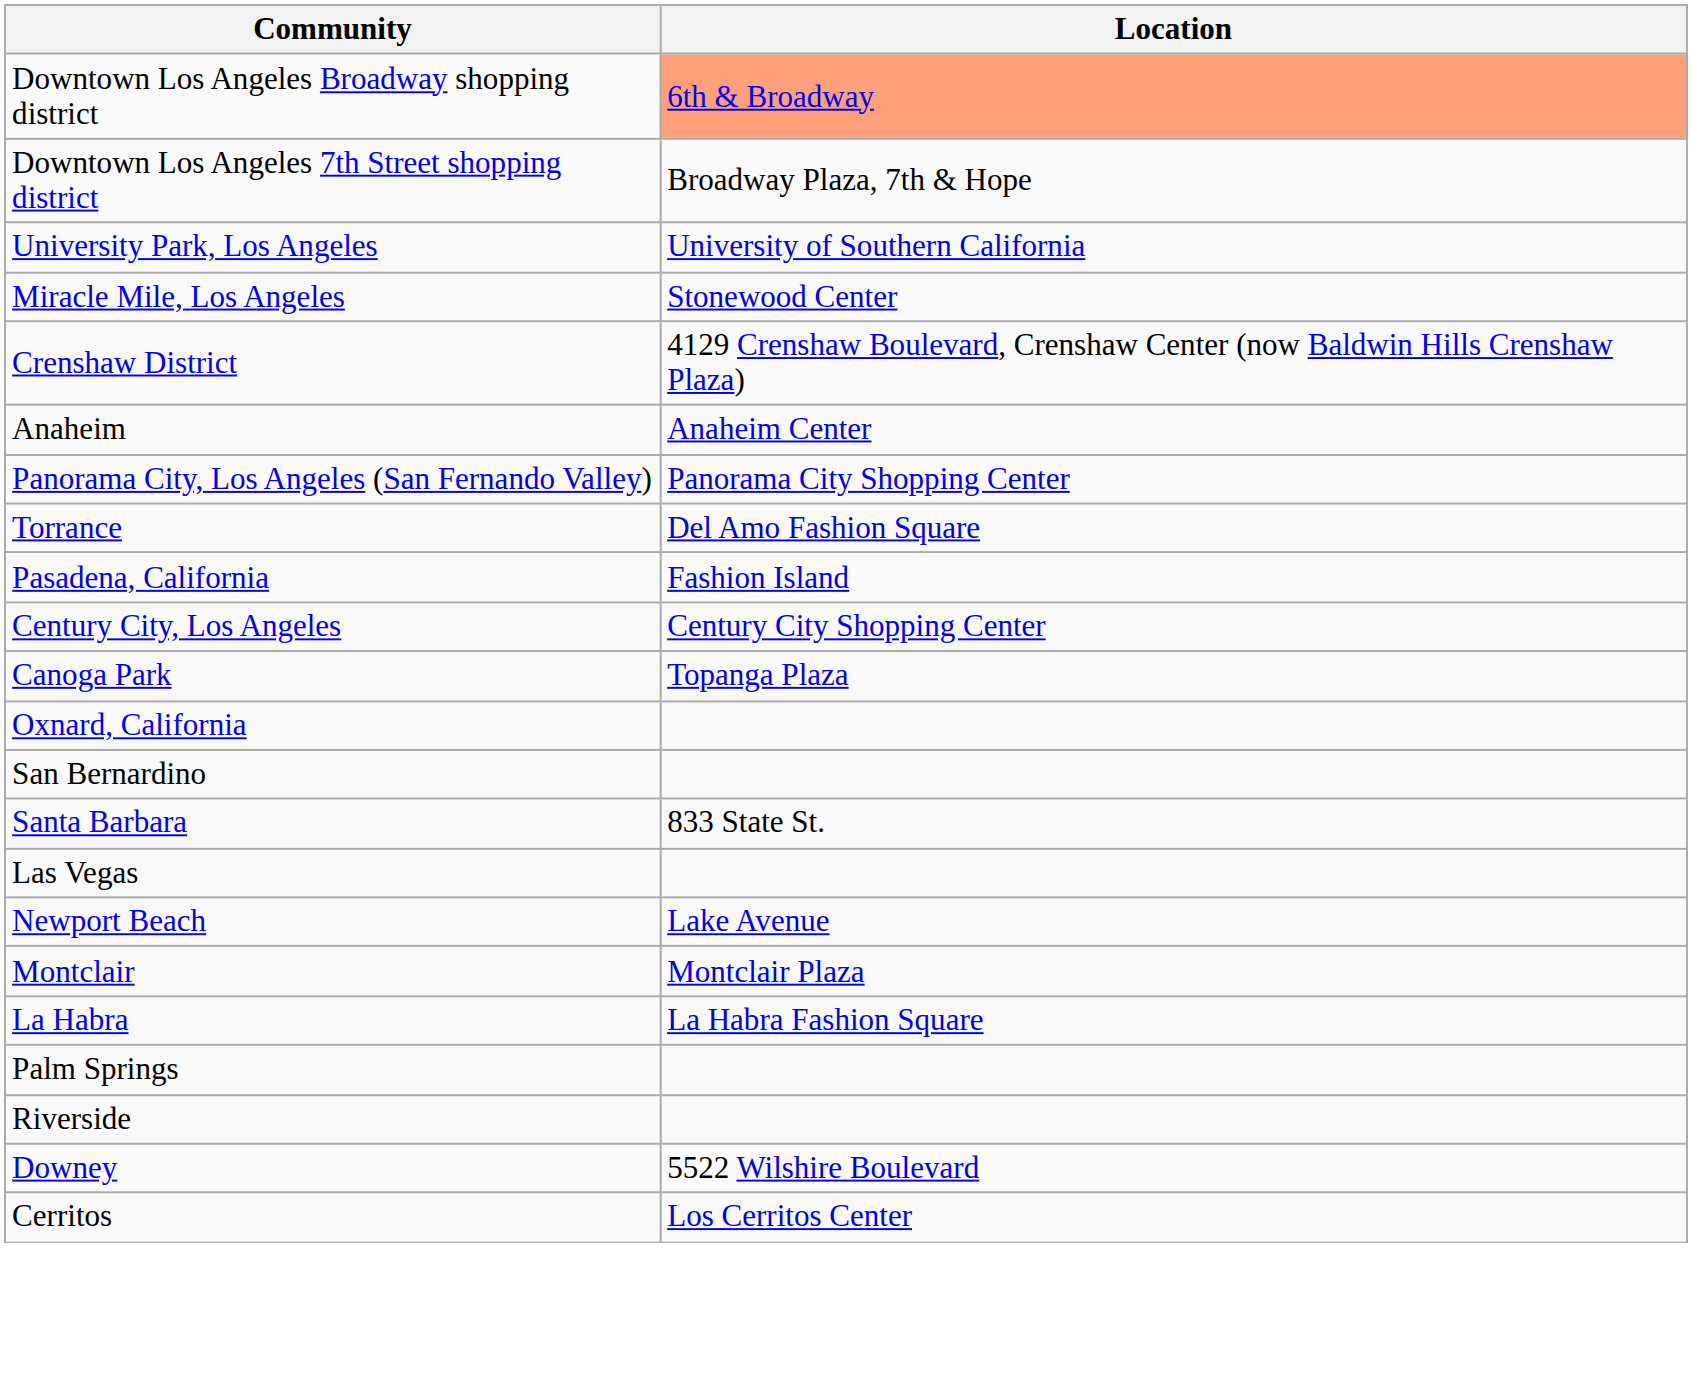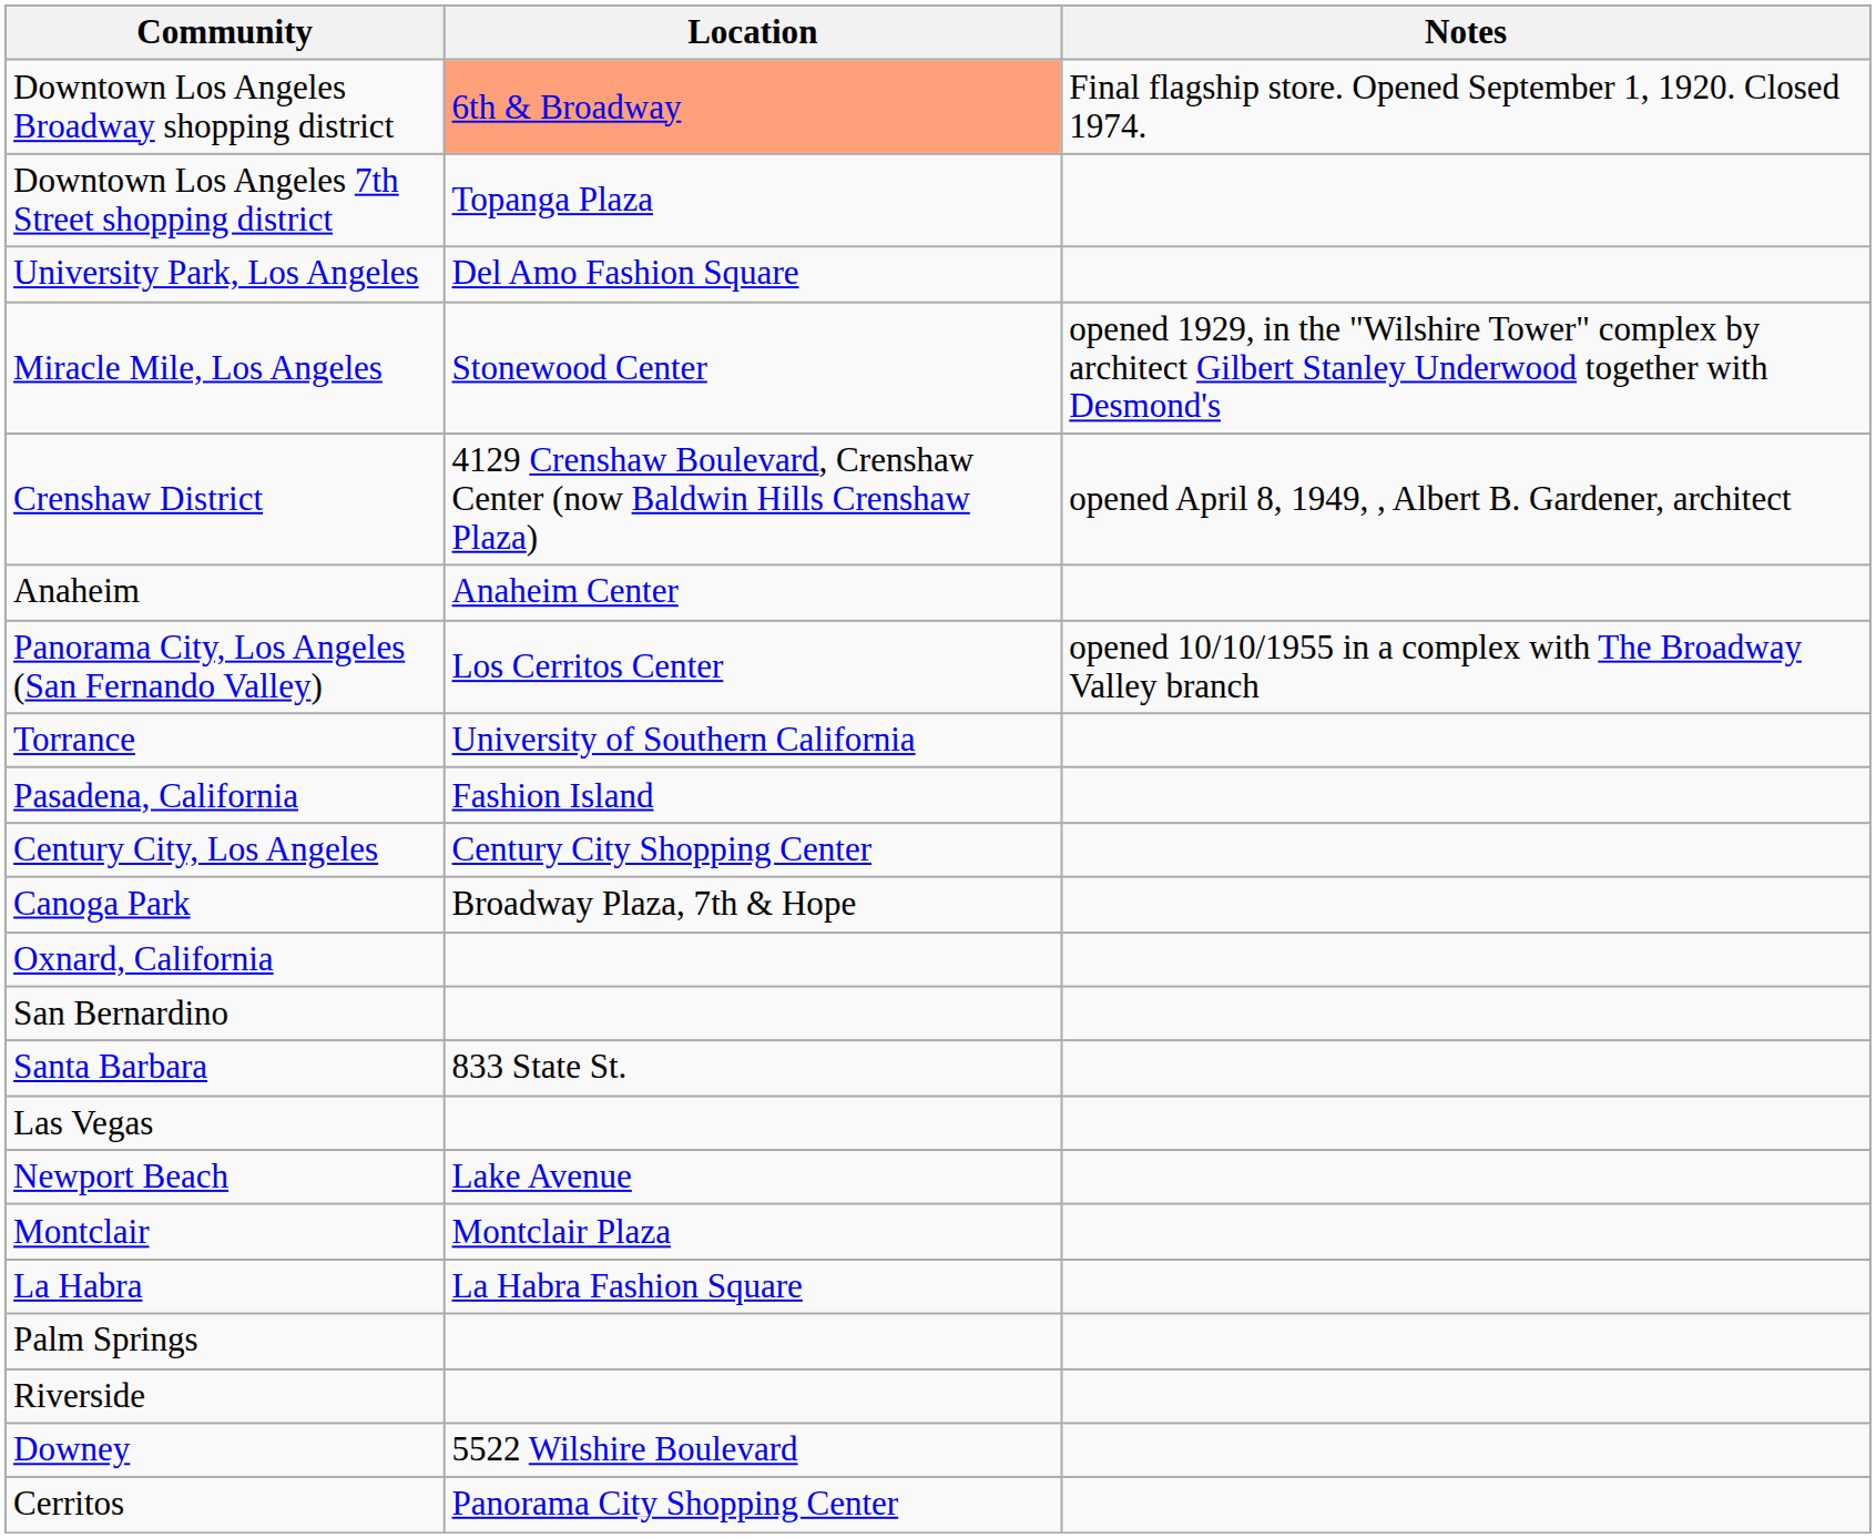+ column: Notes | Final flagship store. Opened September 1, 1920. Closed 1974. | opened 1929, in the "Wilshire Tower" complex by architect Gilbert Stanley Underwood together with Desmond's | opened April 8, 1949, , Albert B. Gardener, architect | opened 10/10/1955 in a complex with The Broadway Valley branch
Downtown Los Angeles 7th Street shopping district | Location: Broadway Plaza, 7th & Hope -> Topanga Plaza
University Park, Los Angeles | Location: University of Southern California -> Del Amo Fashion Square
Panorama City, Los Angeles (San Fernando Valley) | Location: Panorama City Shopping Center -> Los Cerritos Center
Torrance | Location: Del Amo Fashion Square -> University of Southern California
Canoga Park | Location: Topanga Plaza -> Broadway Plaza, 7th & Hope
Cerritos | Location: Los Cerritos Center -> Panorama City Shopping Center
